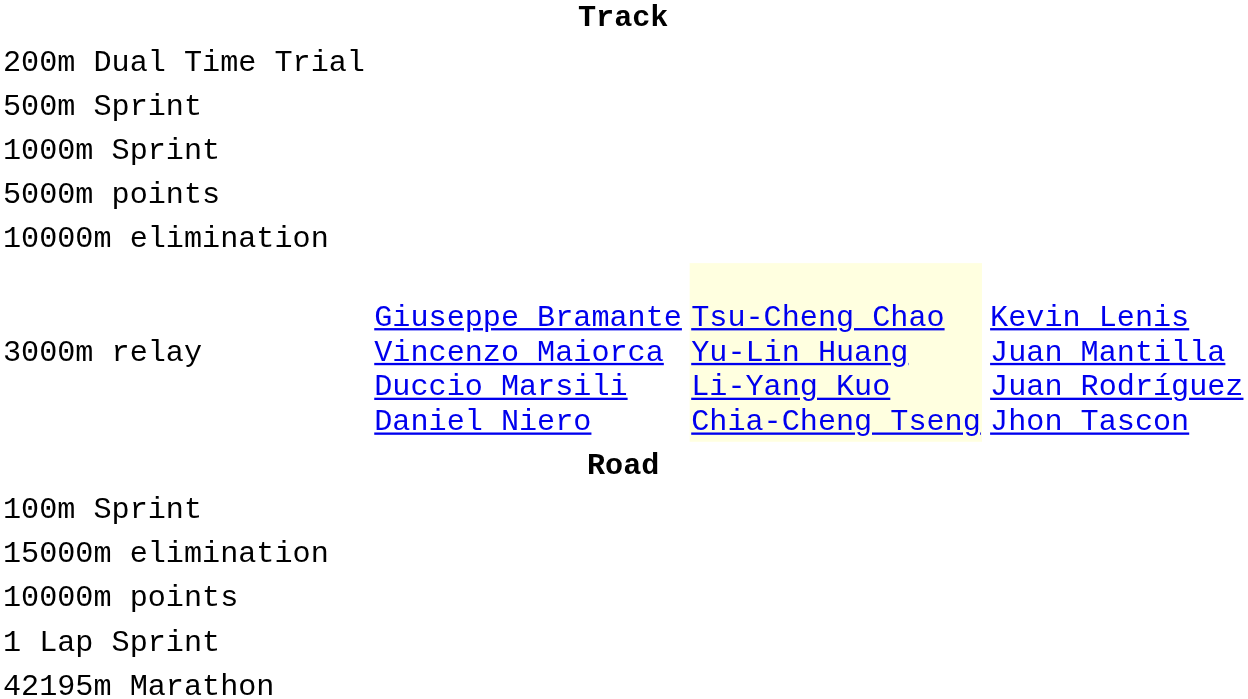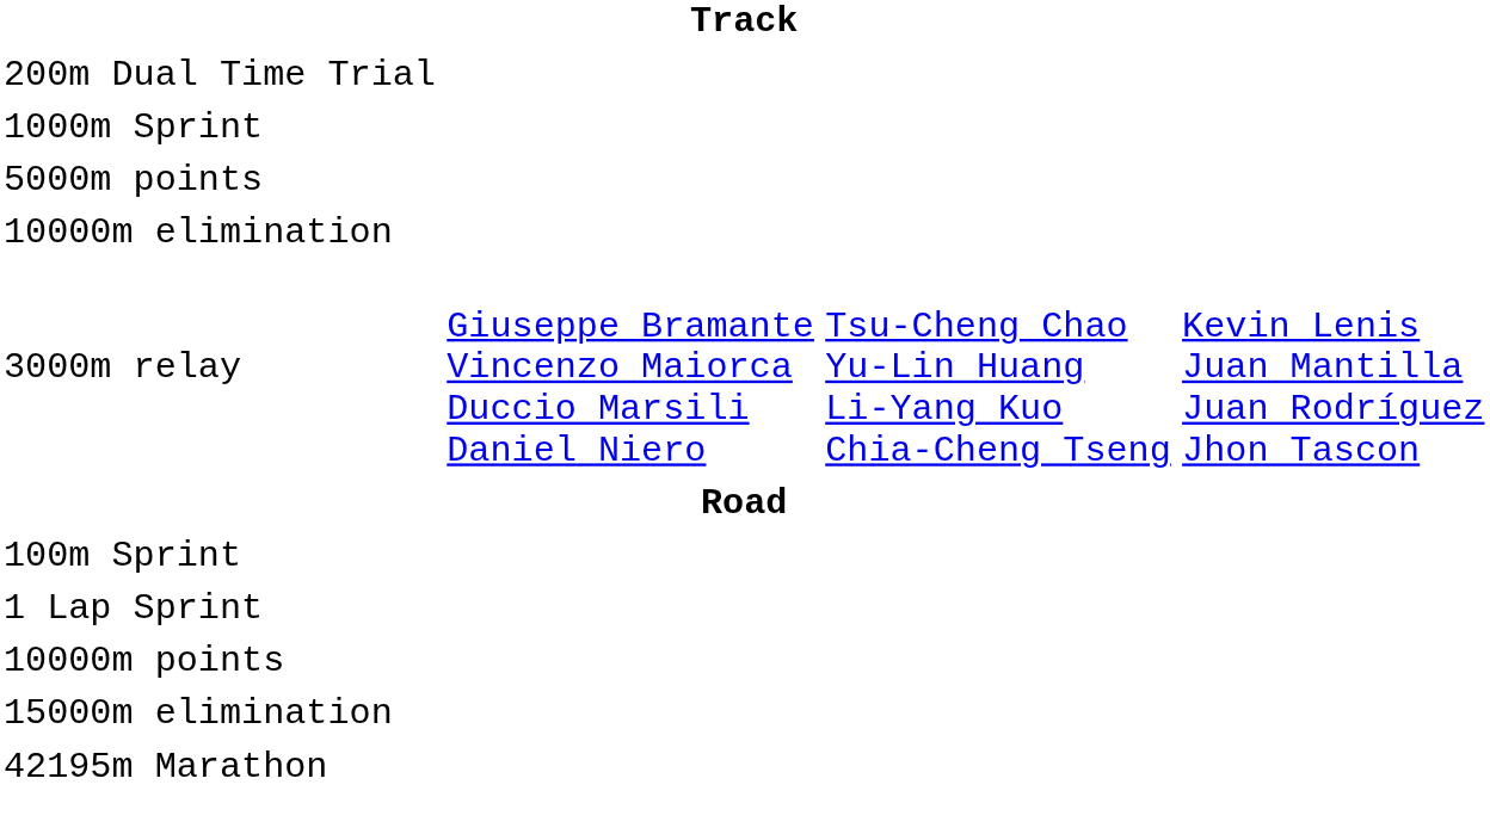- row: 500m Sprint
3000m relay | column 3: lightyellow background -> no background
rows swapped: 1 Lap Sprint <-> 15000m elimination
